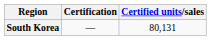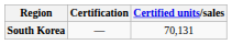South Korea | Certified units/sales: 80,131 -> 70,131
